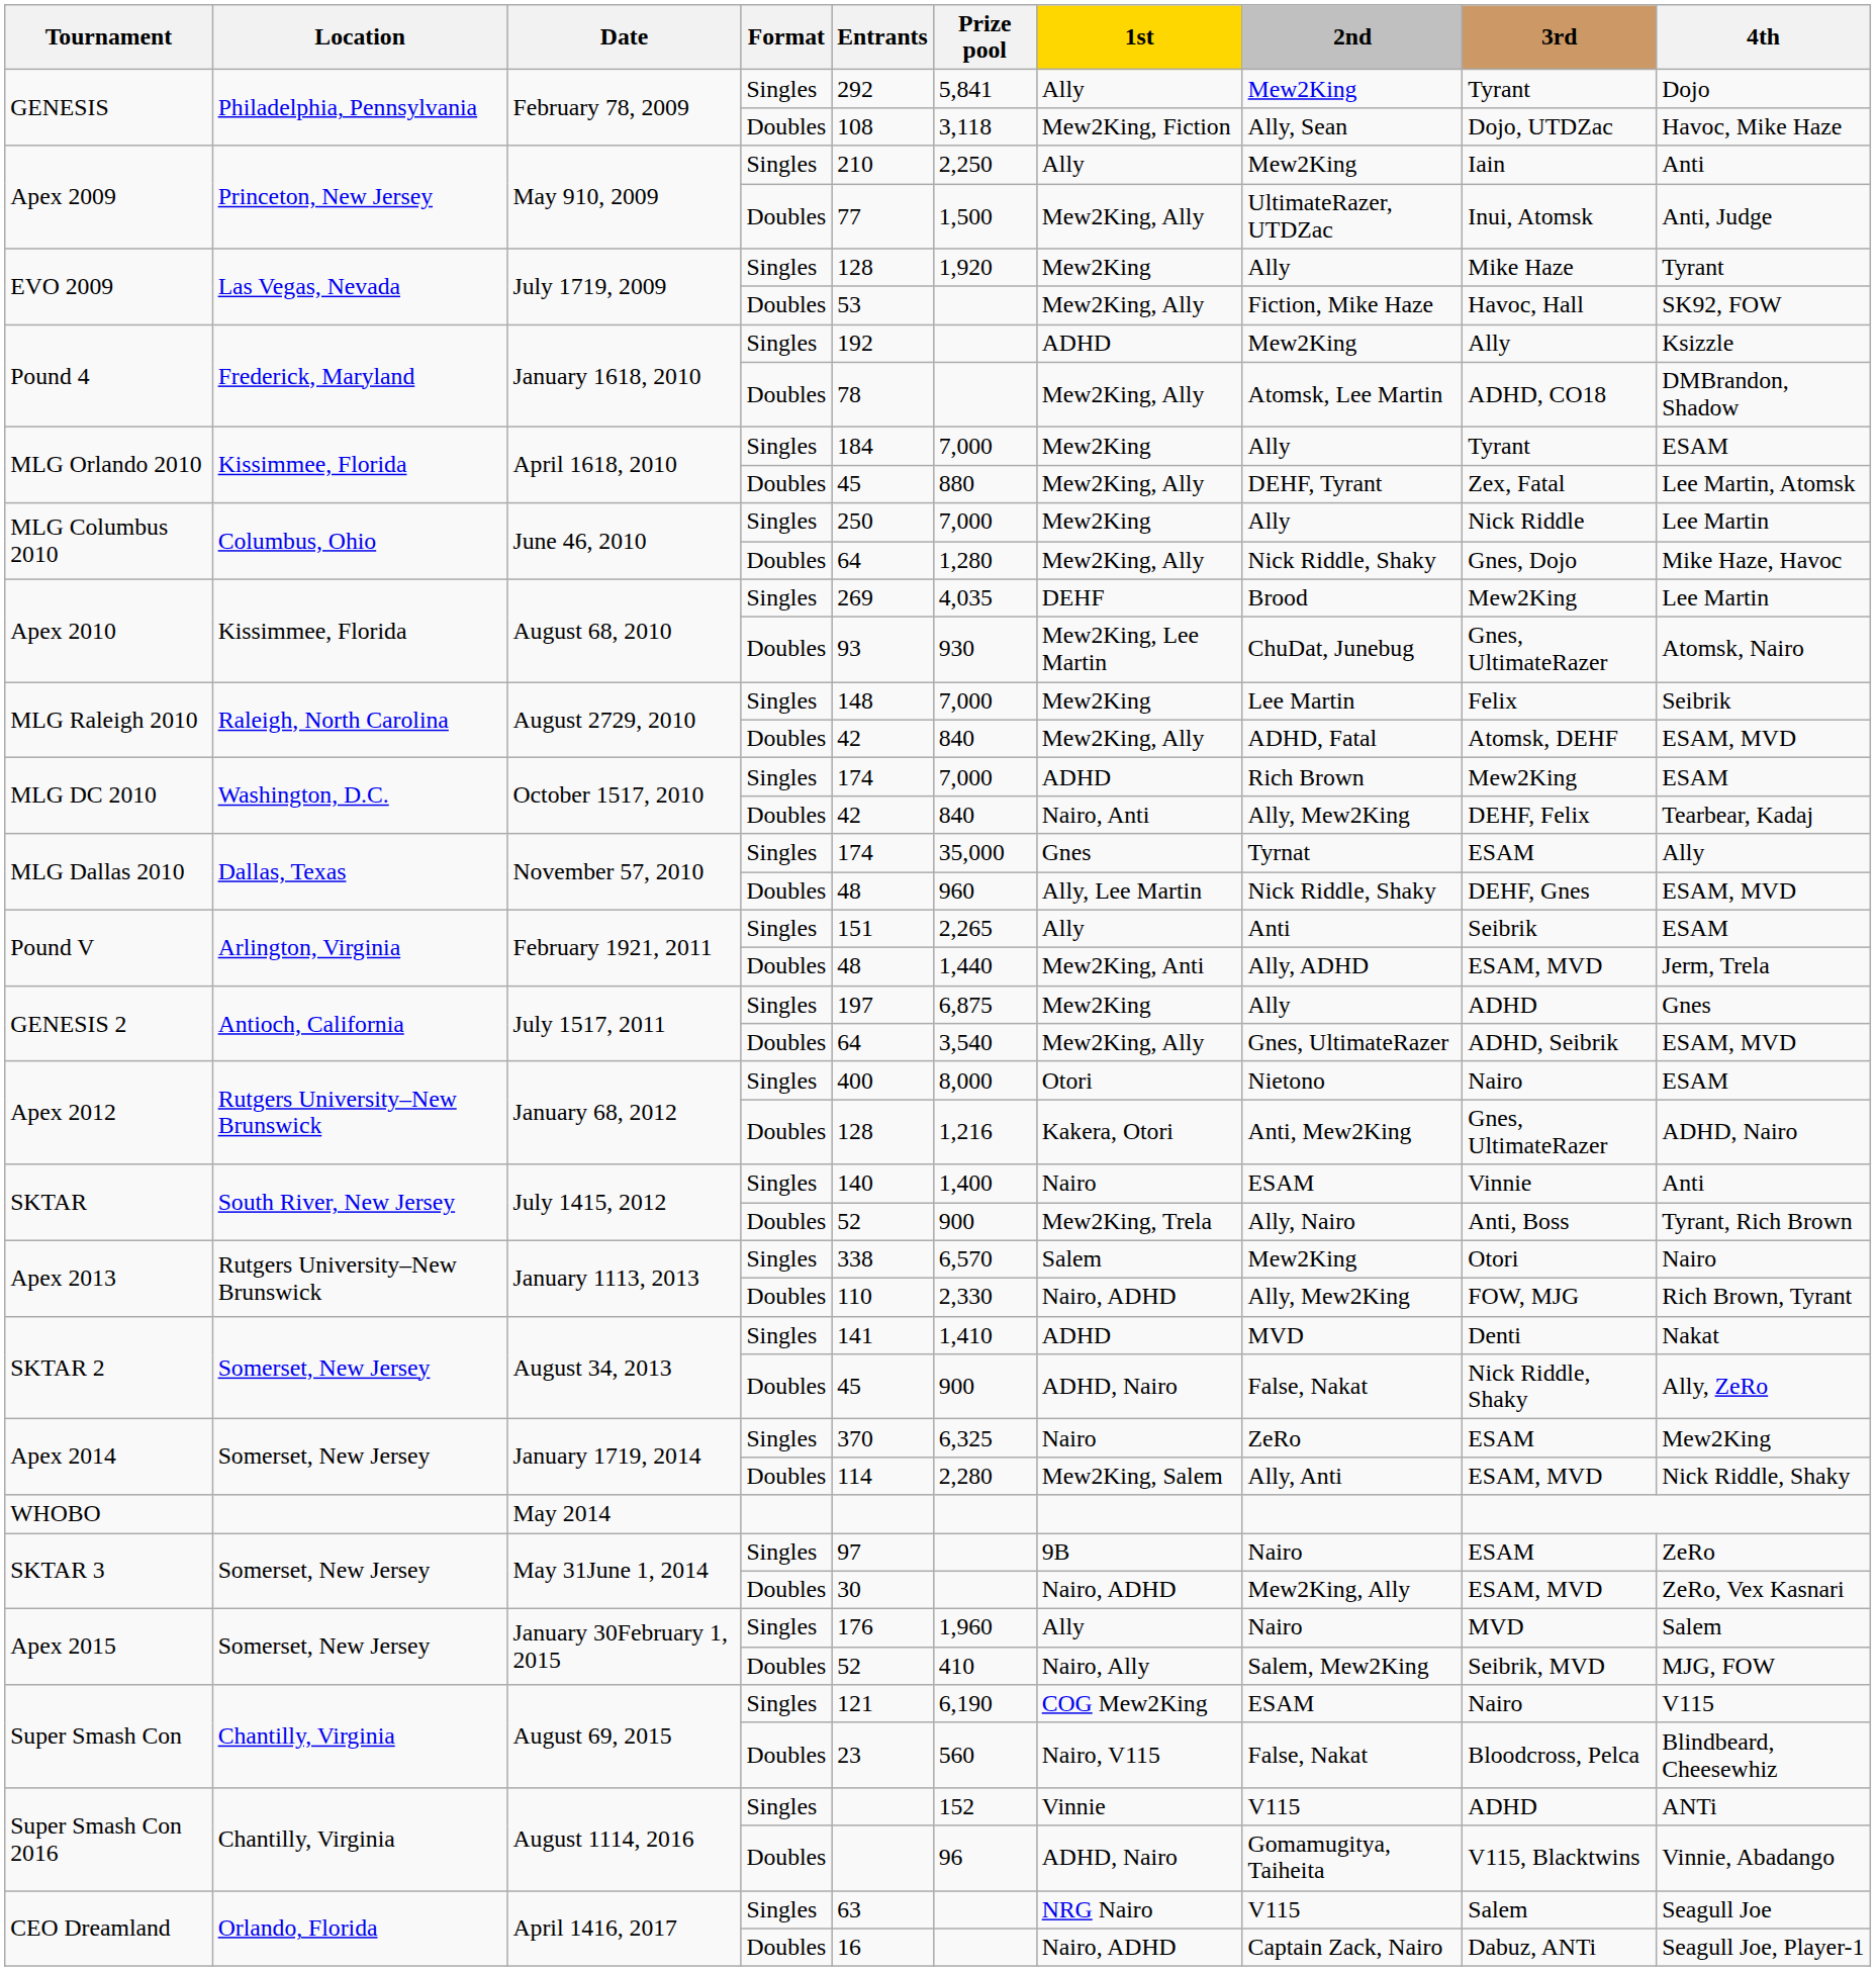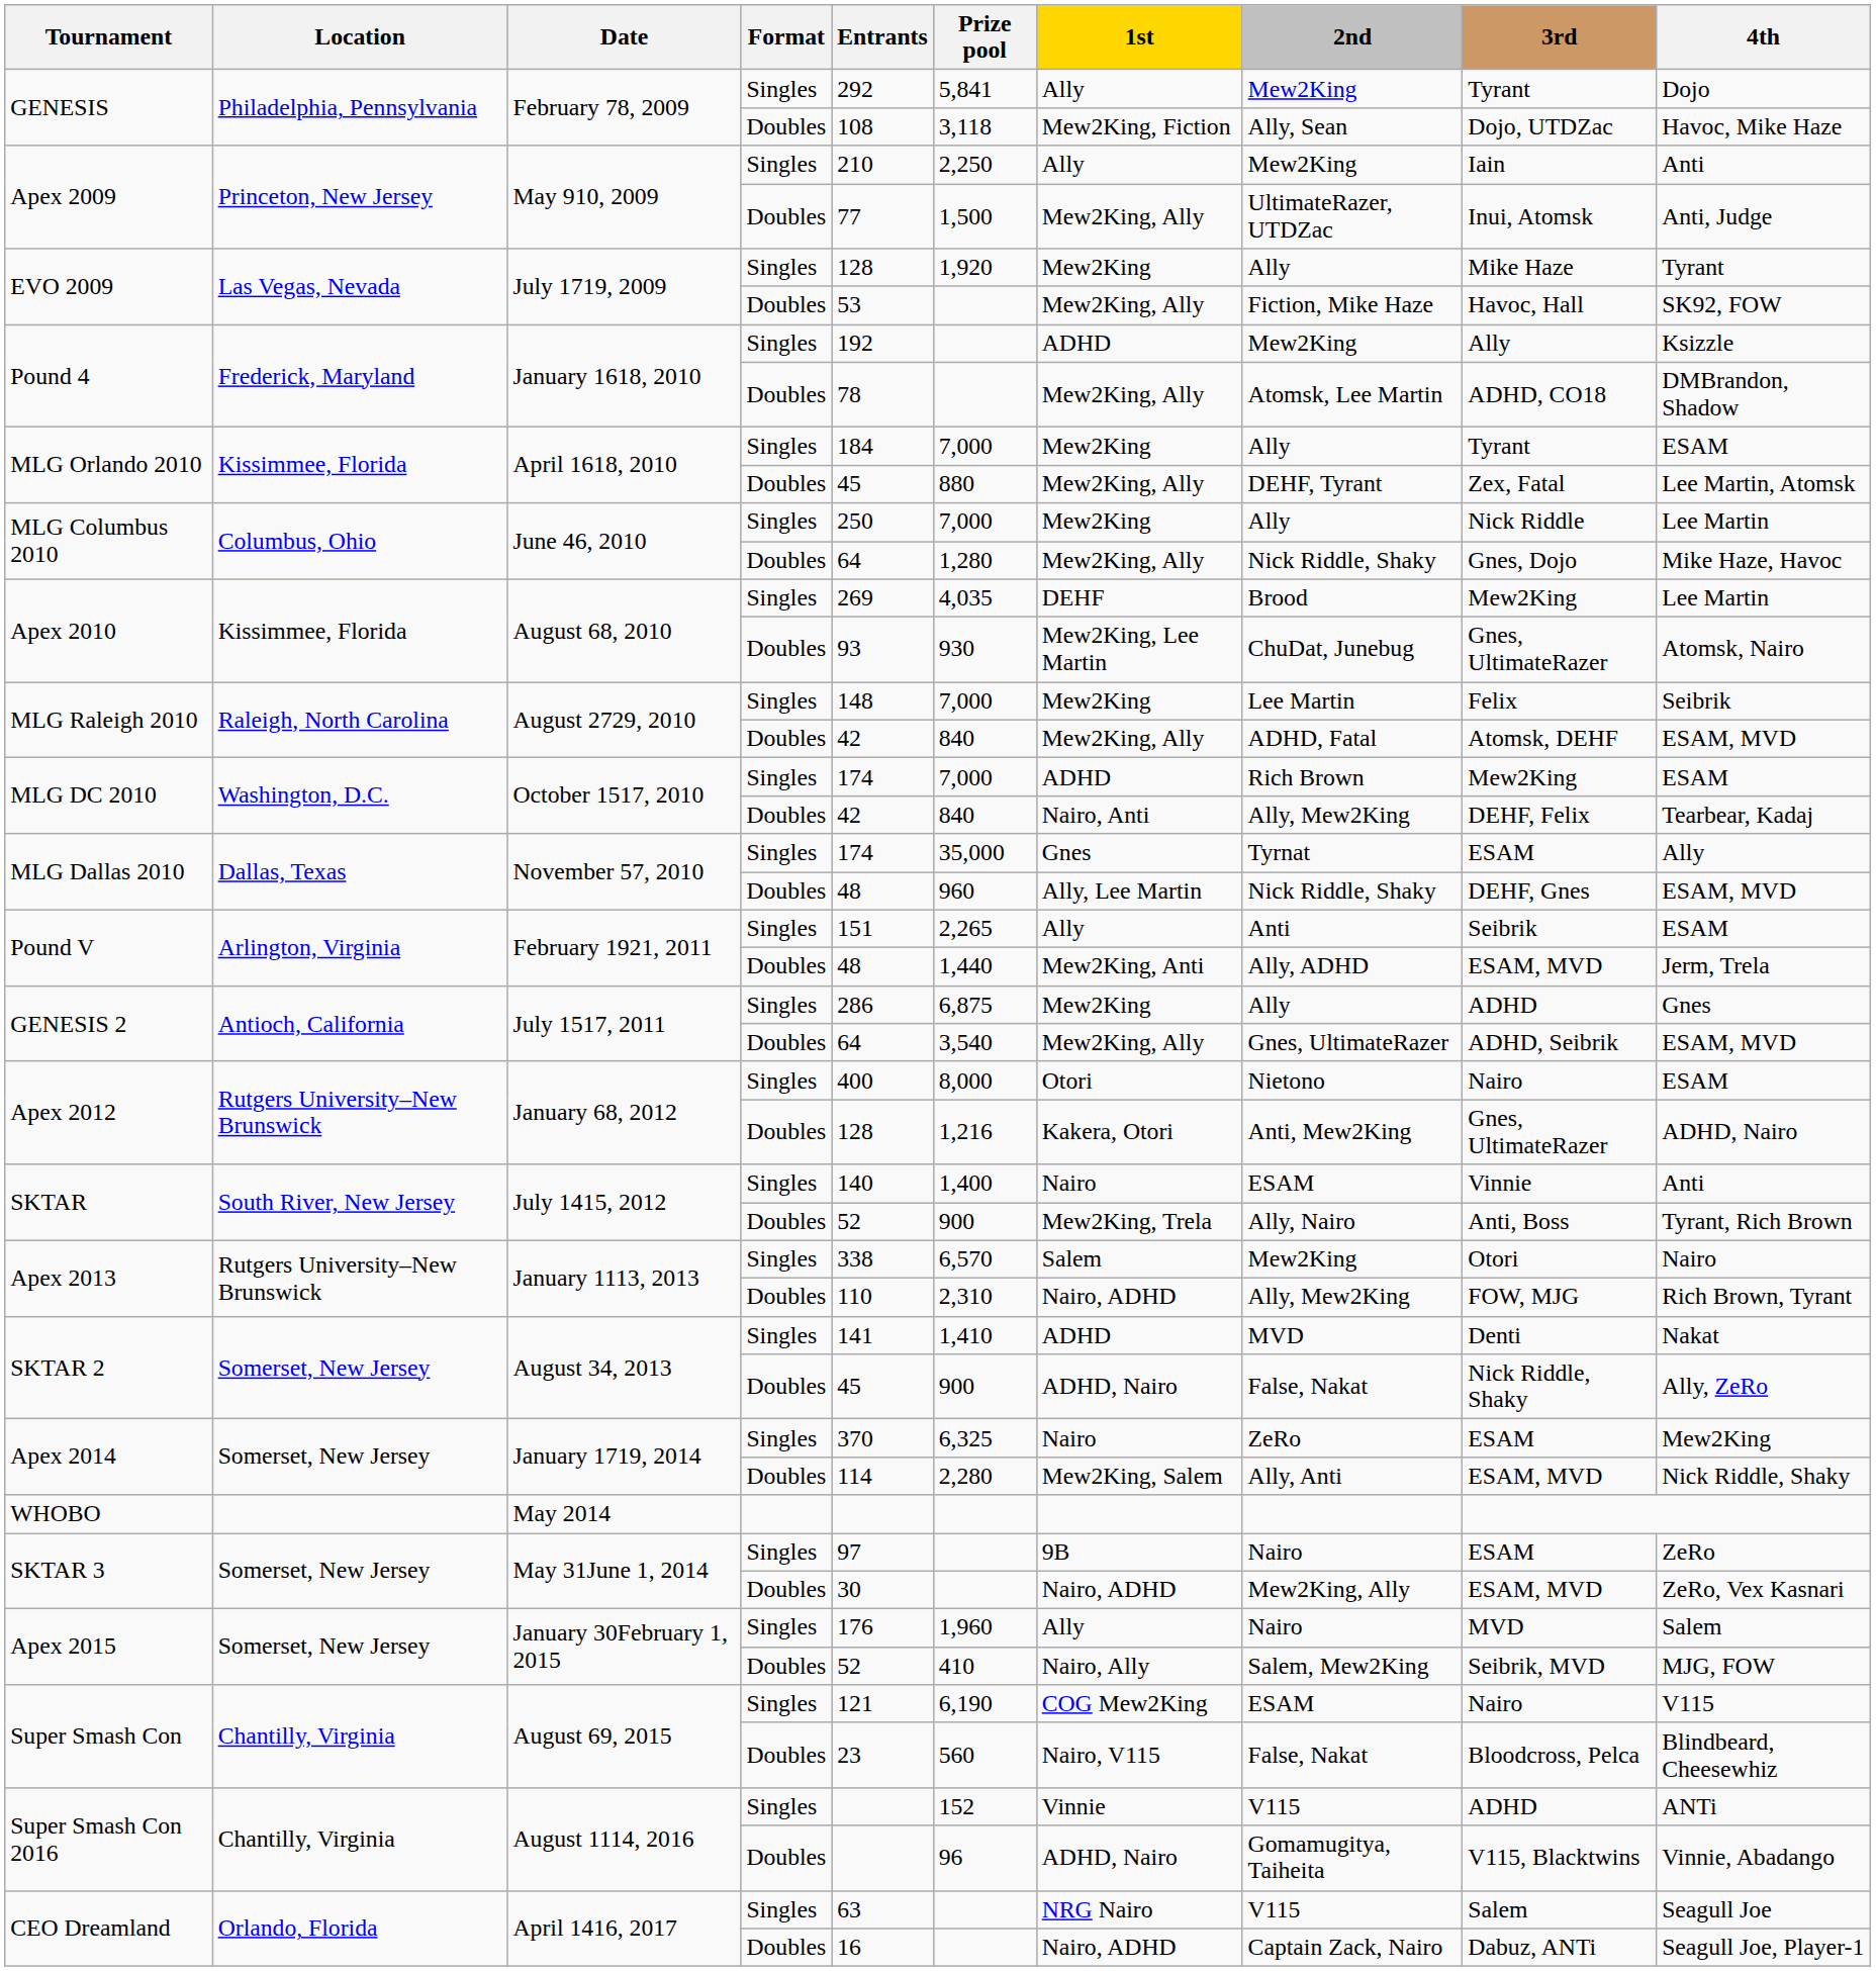GENESIS 2 / Singles | Entrants: 197 -> 286
Apex 2013 / Doubles | Prize pool: 2,330 -> 2,310
